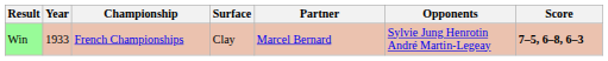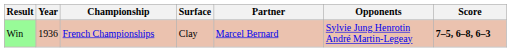Win | Year: 1933 -> 1936
